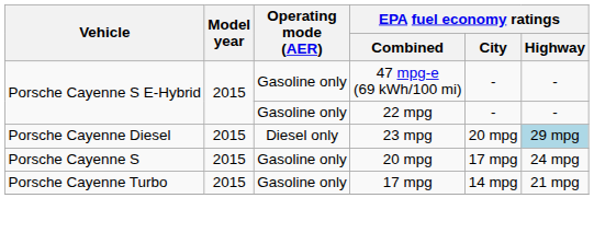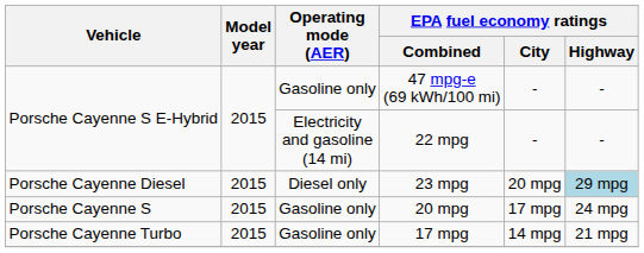22 mpg | Operating mode (AER): Gasoline only -> Electricity and gasoline (14 mi)
